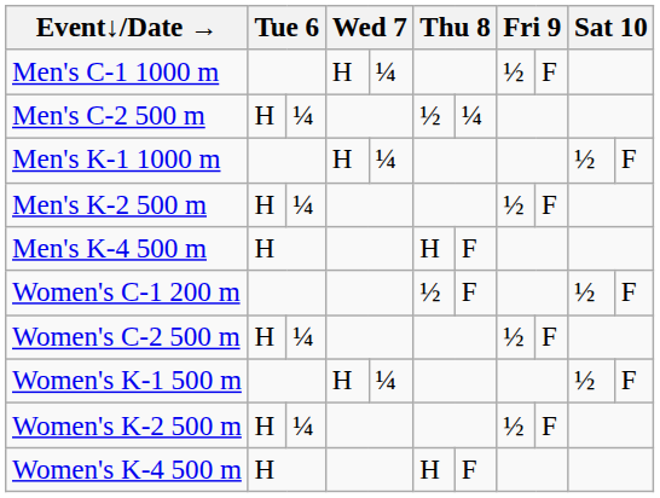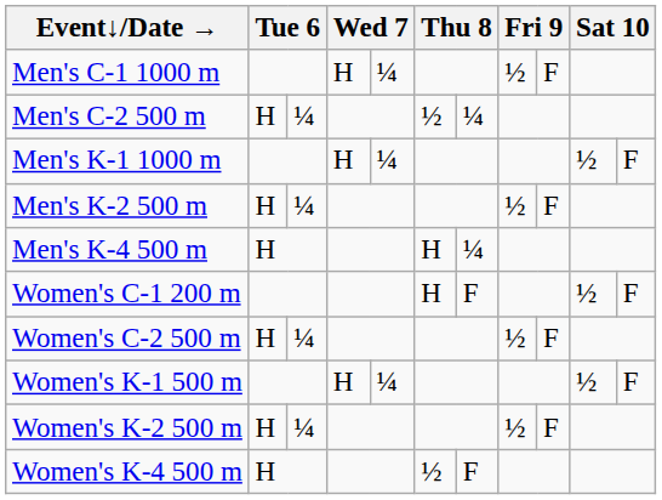Men's K-4 500 m | column 7: F -> ¼
Women's C-1 200 m | column 6: ½ -> H
Women's K-4 500 m | column 6: H -> ½
